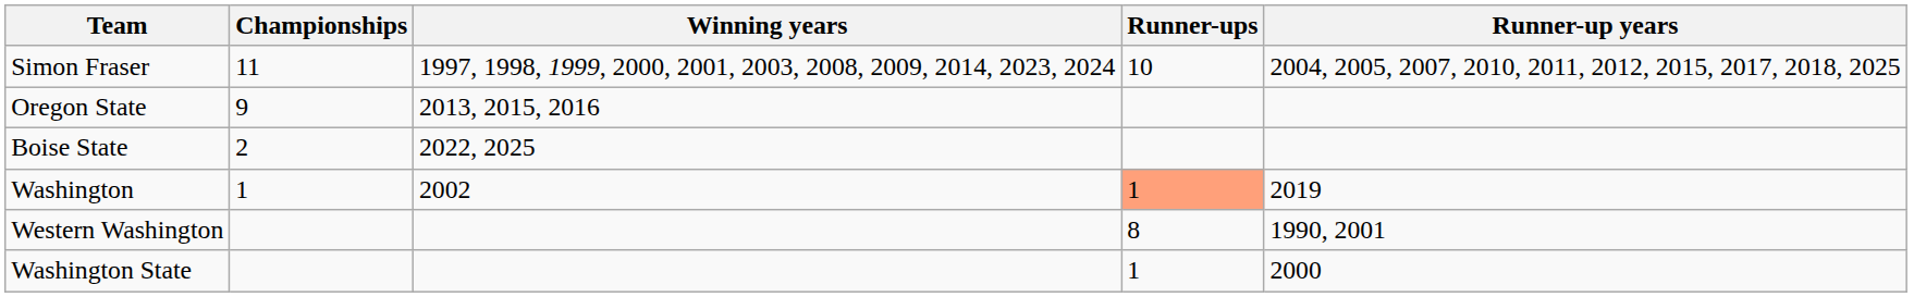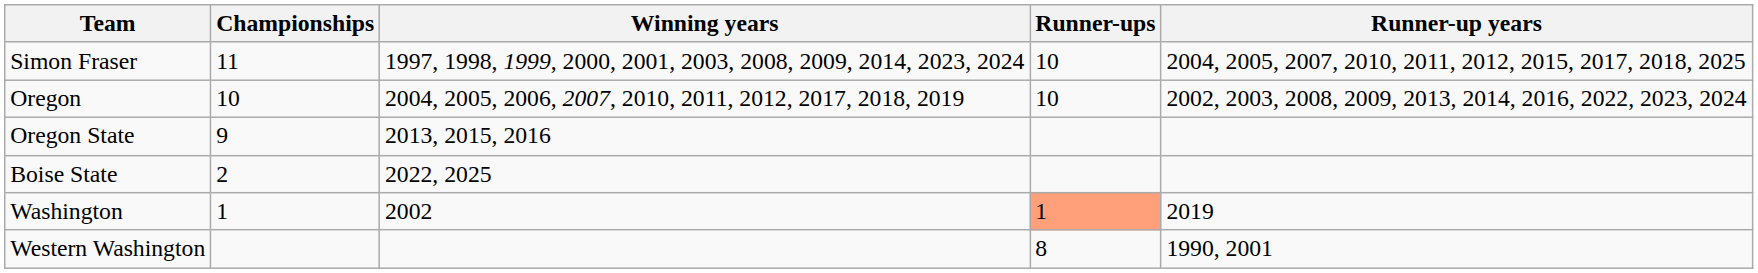+ row: Oregon | 10 | 2004, 2005, 2006, 2007, 2010, 2011, 2012, 2017, 2018, 2019 | 10 | 2002, 2003, 2008, 2009, 2013, 2014, 2016, 2022, 2023, 2024
- row: Washington State | 1 | 2000
